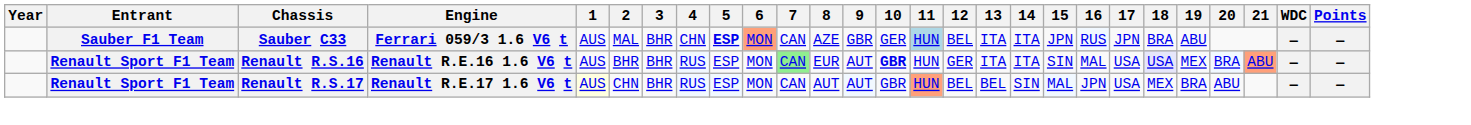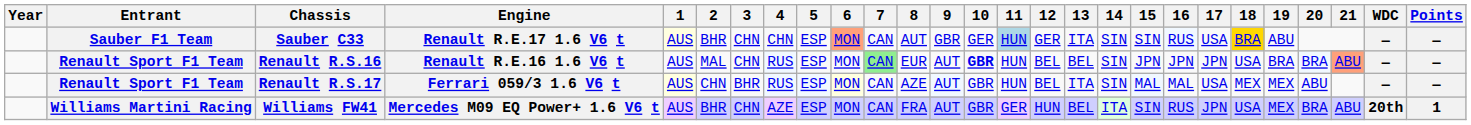Sauber C33 | Engine: Ferrari 059/3 1.6 V6 t -> Renault R.E.17 1.6 V6 t
Sauber C33 | 1: no background -> lightyellow background
Sauber C33 | 2: MAL -> BHR
Sauber C33 | 3: BHR -> CHN
Sauber C33 | 5: bold -> normal
Sauber C33 | 8: AZE -> AUT
Sauber C33 | 12: BEL -> GER
Sauber C33 | 14: ITA -> SIN
Sauber C33 | 15: JPN -> SIN
Sauber C33 | 17: JPN -> USA
Sauber C33 | 18: no background -> gold background
Renault R.S.16 | 2: BHR -> MAL
Renault R.S.16 | 3: BHR -> CHN
Renault R.S.16 | 12: GER -> BEL
Renault R.S.16 | 13: ITA -> BEL
Renault R.S.16 | 14: ITA -> SIN
Renault R.S.16 | 15: SIN -> JPN
Renault R.S.16 | 16: MAL -> JPN
Renault R.S.16 | 17: USA -> JPN
Renault R.S.16 | 18: lavender background -> no background
Renault R.S.16 | 19: MEX -> BRA
Renault R.S.17 | Engine: Renault R.E.17 1.6 V6 t -> Ferrari 059/3 1.6 V6 t
Renault R.S.17 | 6: no background -> lightyellow background
Renault R.S.17 | 8: AUT -> AZE
Renault R.S.17 | 11: lightsalmon background -> no background
Renault R.S.17 | 13: BEL -> ITA
Renault R.S.17 | 16: JPN -> MAL
Renault R.S.17 | 19: BRA -> MEX
+ row: Williams Martini Racing | Williams FW41 | Mercedes M09 EQ Power+ 1.6 V6 t | AUS | BHR | CHN | AZE | ESP | MON | CAN | FRA | AUT | GBR | GER | HUN | BEL | ITA | SIN | RUS | JPN | USA | MEX | BRA | ABU | 20th | 1
